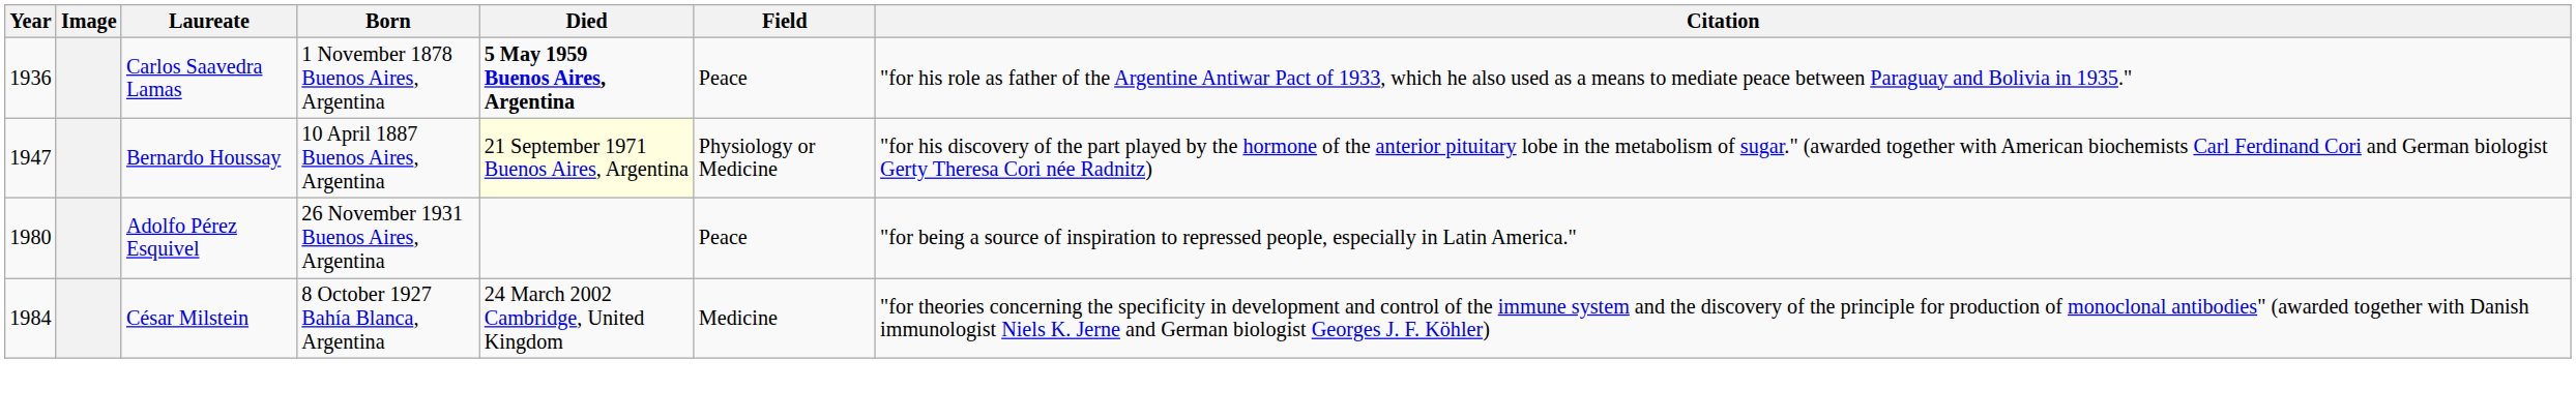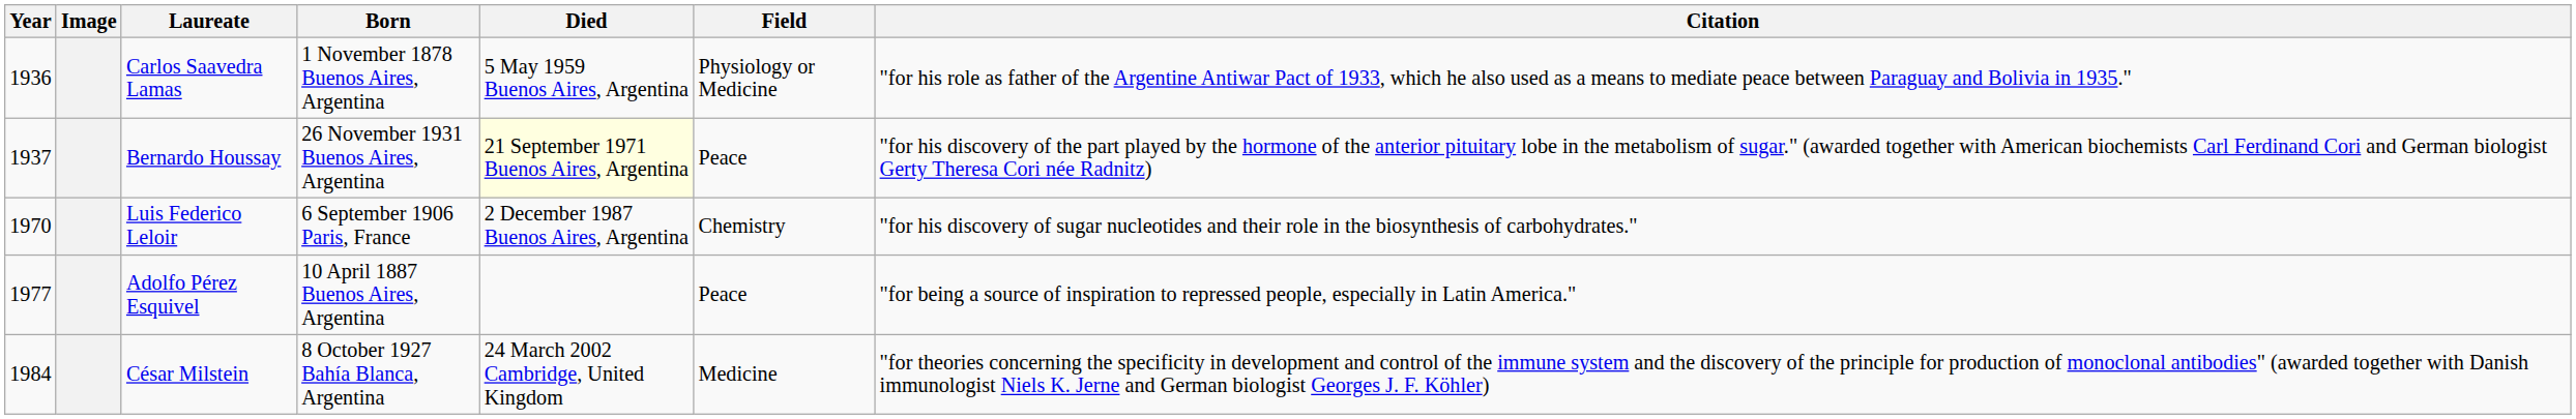Carlos Saavedra Lamas | Died: bold -> normal
Carlos Saavedra Lamas | Field: Peace -> Physiology or Medicine
Bernardo Houssay | Year: 1947 -> 1937
Bernardo Houssay | Born: 10 April 1887 Buenos Aires, Argentina -> 26 November 1931 Buenos Aires, Argentina
Bernardo Houssay | Field: Physiology or Medicine -> Peace
+ row: 1970 | Luis Federico Leloir | 6 September 1906 Paris, France | 2 December 1987 Buenos Aires, Argentina | Chemistry | "for his discovery of sugar nucleotides and their role in the biosynthesis of carbohydrates."
Adolfo Pérez Esquivel | Year: 1980 -> 1977
Adolfo Pérez Esquivel | Born: 26 November 1931 Buenos Aires, Argentina -> 10 April 1887 Buenos Aires, Argentina
